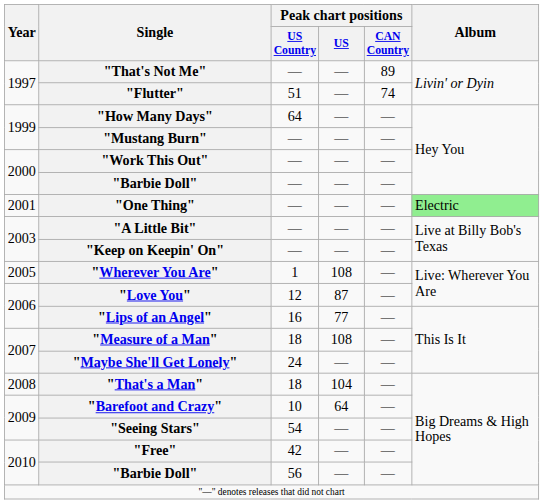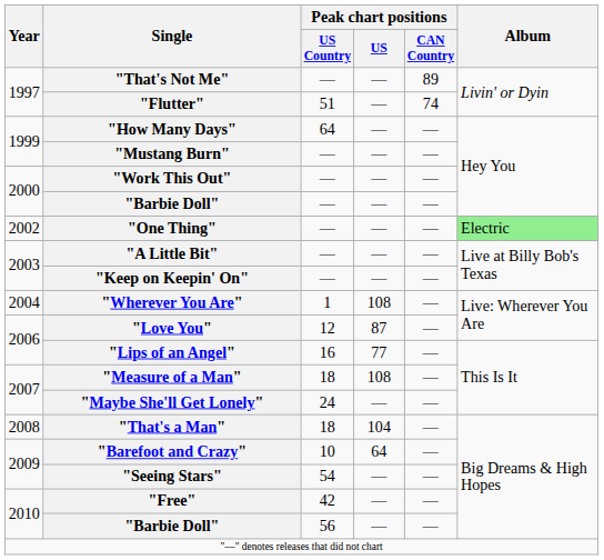"One Thing" | Year: 2001 -> 2002
"Wherever You Are" | Year: 2005 -> 2004
